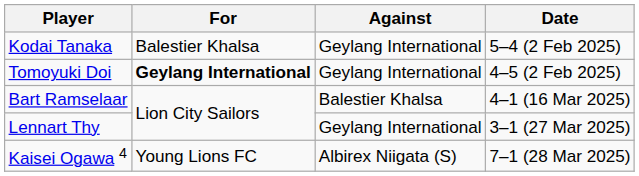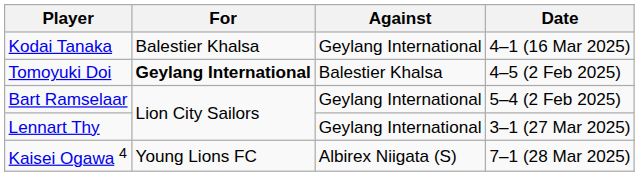Kodai Tanaka | Date: 5–4 (2 Feb 2025) -> 4–1 (16 Mar 2025)
Tomoyuki Doi | Against: Geylang International -> Balestier Khalsa
Bart Ramselaar | Against: Balestier Khalsa -> Geylang International
Bart Ramselaar | Date: 4–1 (16 Mar 2025) -> 5–4 (2 Feb 2025)
